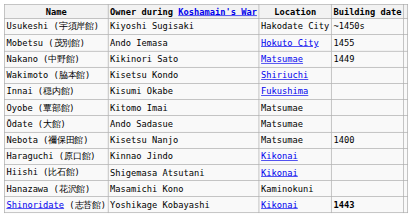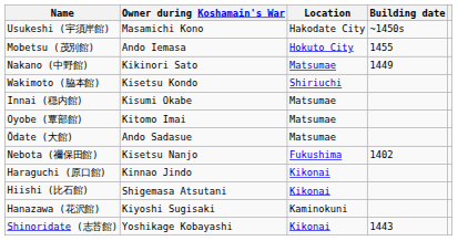Usukeshi (宇須岸館) | Owner during Koshamain's War: Kiyoshi Sugisaki -> Masamichi Kono
Innai (穏内館) | Location: Fukushima -> Matsumae
Nebota (禰保田館) | Location: Matsumae -> Fukushima
Nebota (禰保田館) | Building date: 1400 -> 1402
Hanazawa (花沢館) | Owner during Koshamain's War: Masamichi Kono -> Kiyoshi Sugisaki
Shinoridate (志苔館) | Building date: bold -> normal
